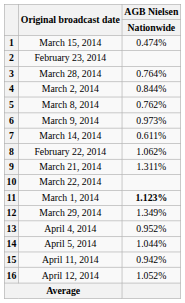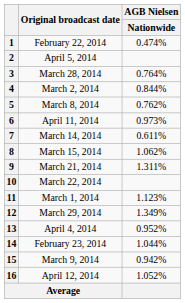1 | Original broadcast date: March 15, 2014 -> February 22, 2014
2 | Original broadcast date: February 23, 2014 -> April 5, 2014
6 | Original broadcast date: March 9, 2014 -> April 11, 2014
8 | Original broadcast date: February 22, 2014 -> March 15, 2014
11 | AGB Nielsen / Nationwide: bold -> normal
14 | Original broadcast date: April 5, 2014 -> February 23, 2014
15 | Original broadcast date: April 11, 2014 -> March 9, 2014
